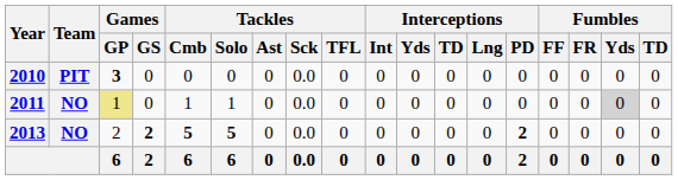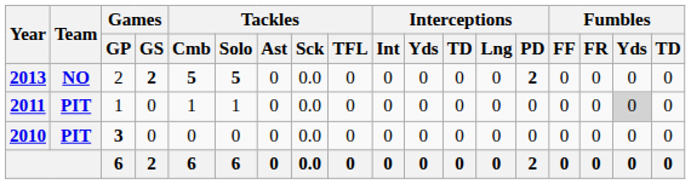rows swapped: 2010 <-> 2013
2011 | Team: NO -> PIT
2011 | Games / GP: khaki background -> no background
